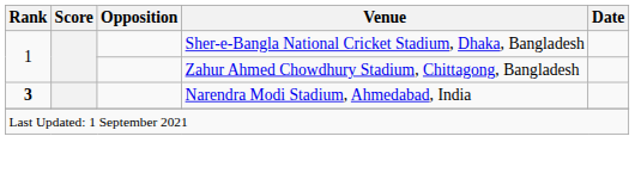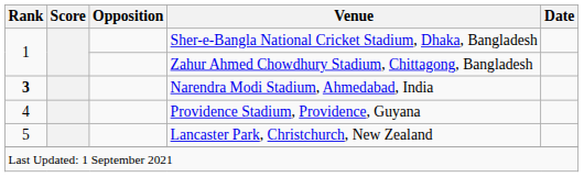+ row: 4 | Providence Stadium, Providence, Guyana
+ row: 5 | Lancaster Park, Christchurch, New Zealand
